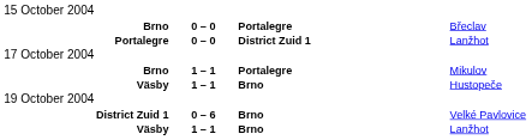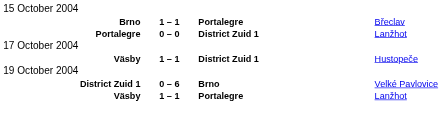Brno / Břeclav | column 2: 0 – 0 -> 1 – 1
- row: Brno | 1 – 1 | Portalegre | Mikulov
Väsby / Hustopeče | column 3: Brno -> District Zuid 1
Väsby / Lanžhot | column 3: Brno -> Portalegre
